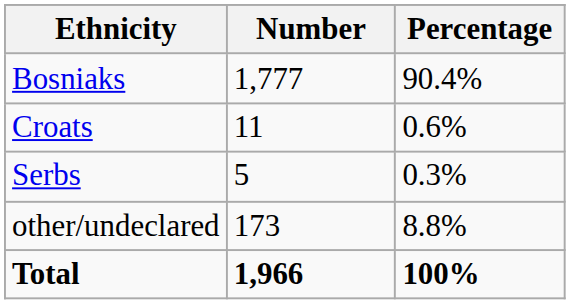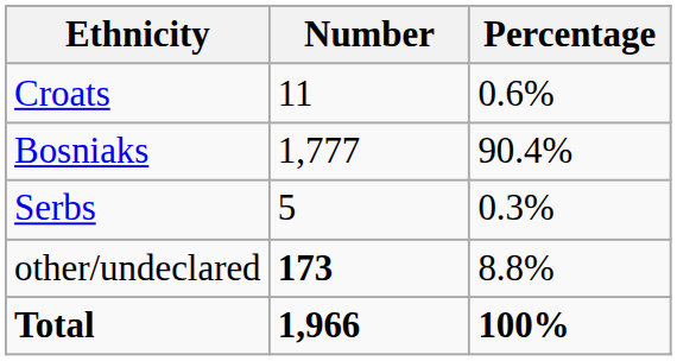rows swapped: Bosniaks <-> Croats
other/undeclared | Number: normal -> bold
